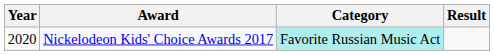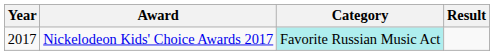Nickelodeon Kids' Choice Awards 2017 | Year: 2020 -> 2017
